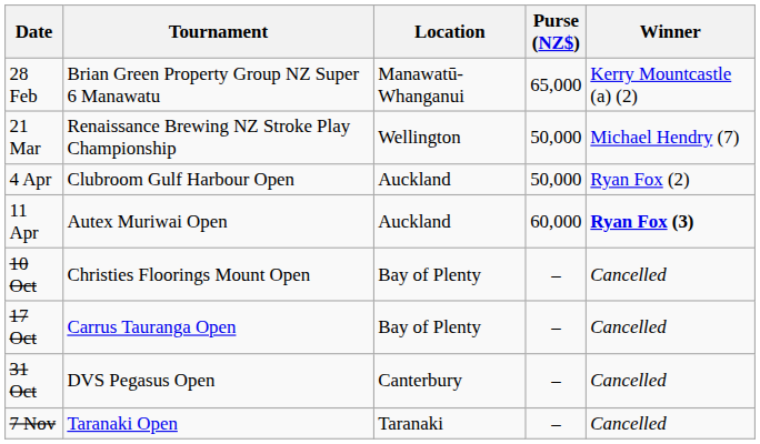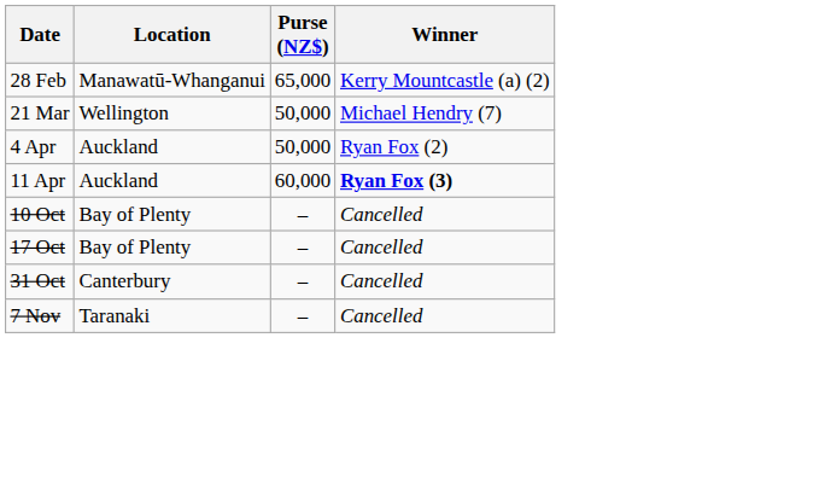- column: Tournament | Brian Green Property Group NZ Super 6 Manawatu | Renaissance Brewing NZ Stroke Play Championship | Clubroom Gulf Harbour Open | Autex Muriwai Open | Christies Floorings Mount Open | Carrus Tauranga Open | DVS Pegasus Open | Taranaki Open
